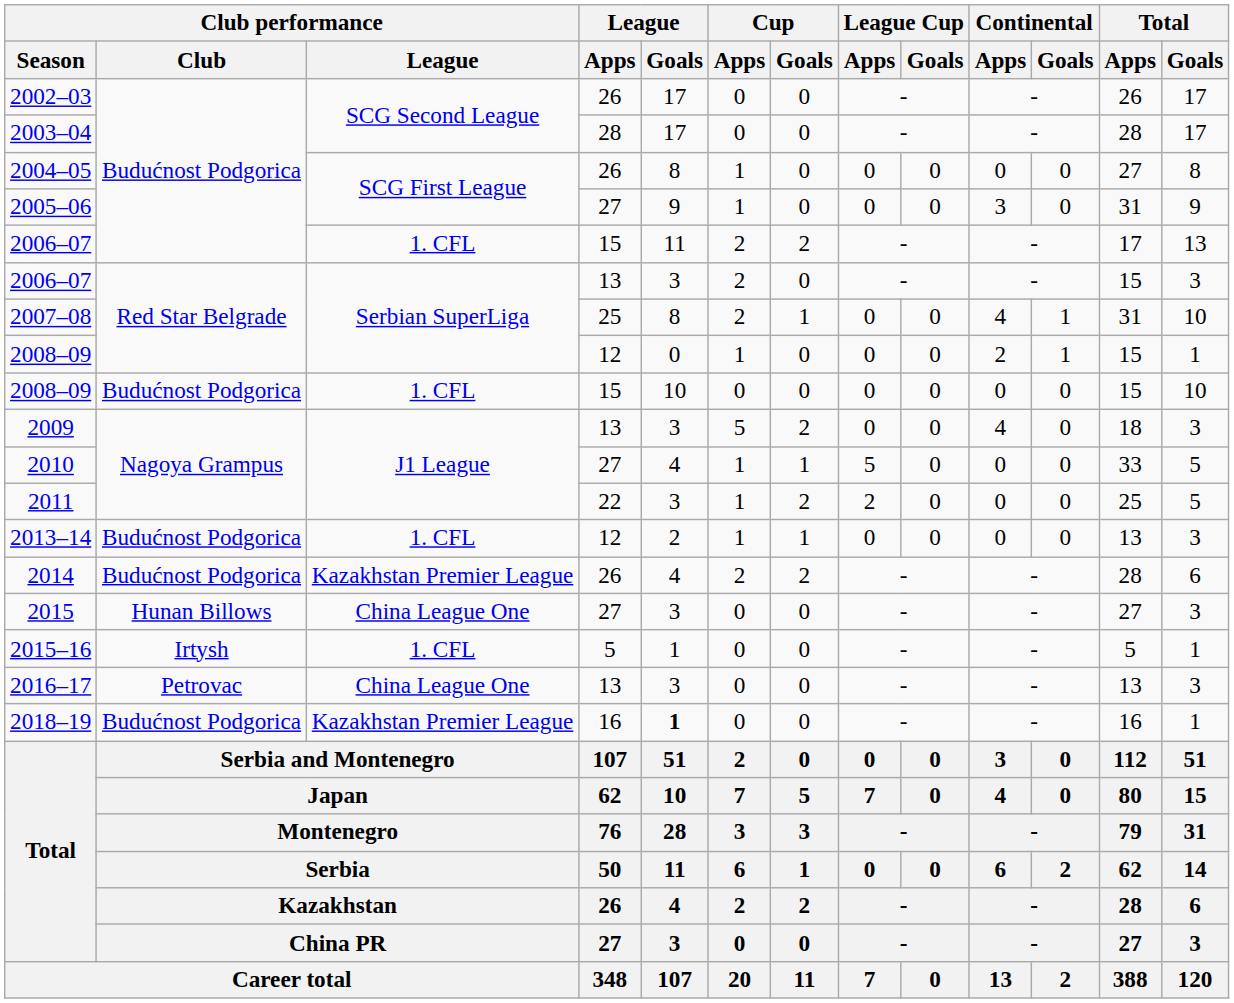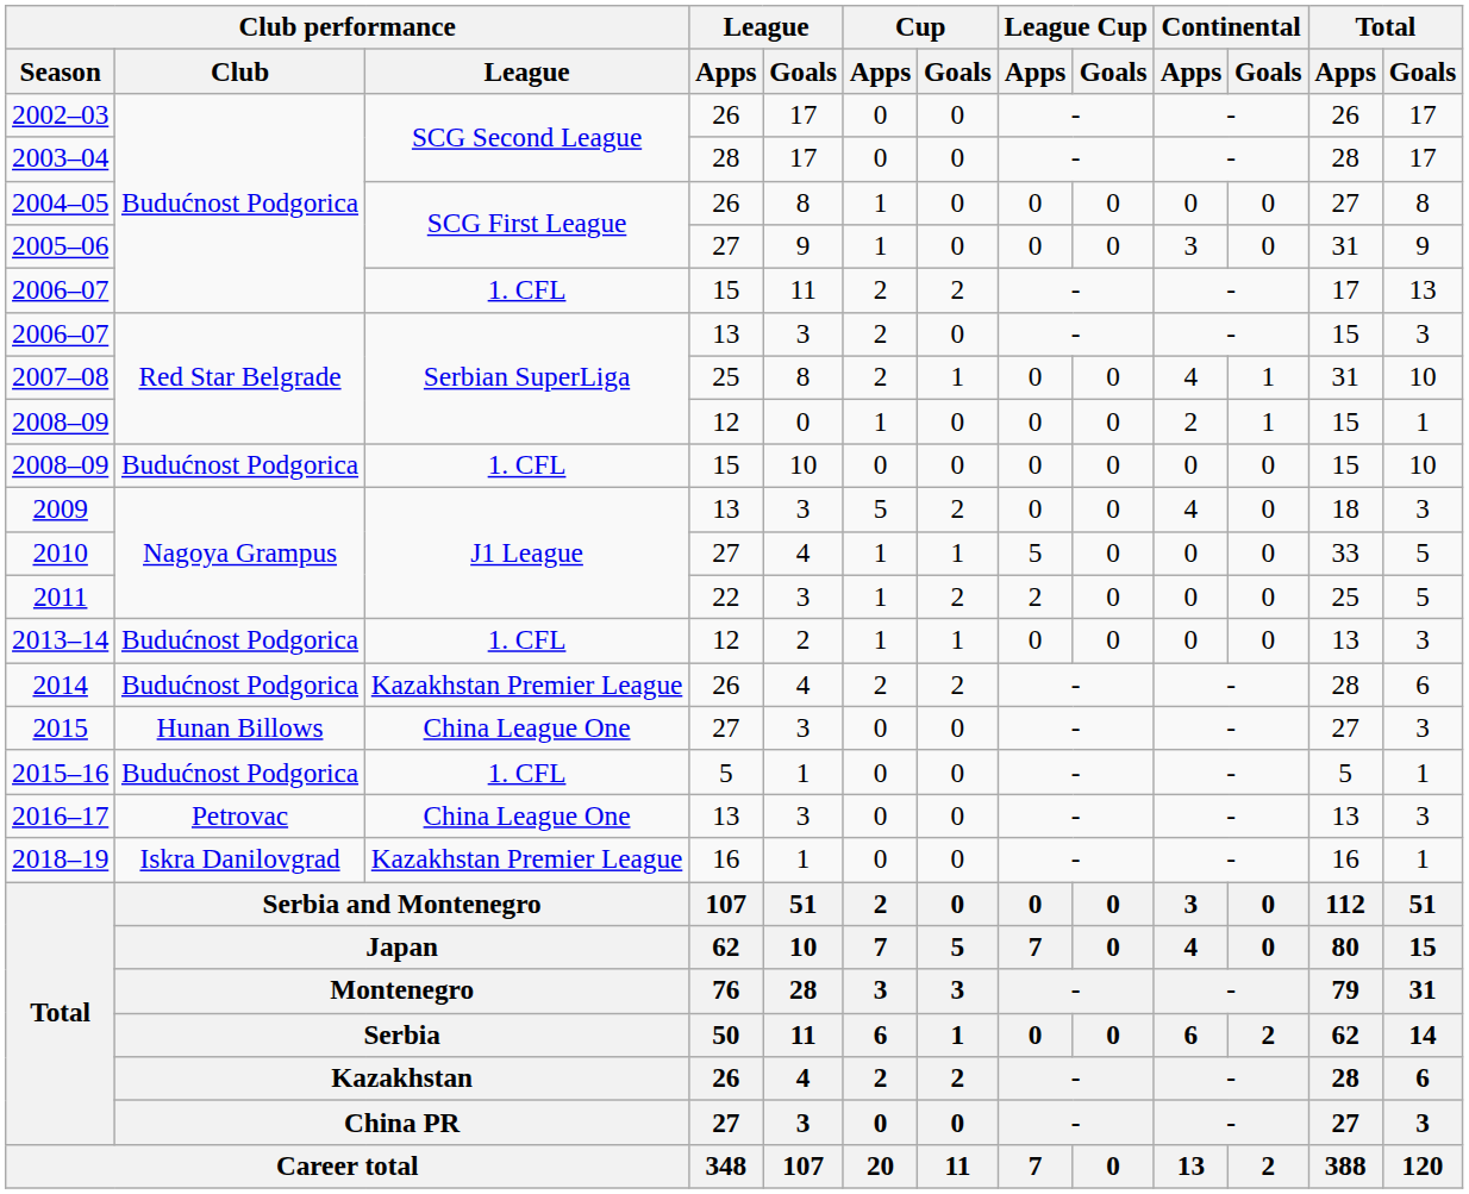2015–16 | Club performance / Club: Irtysh -> Budućnost Podgorica
2018–19 | Club performance / Club: Budućnost Podgorica -> Iskra Danilovgrad
2018–19 | League / Goals: bold -> normal
